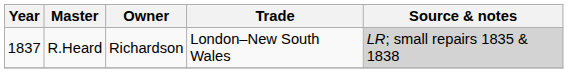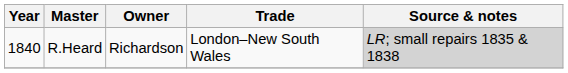R.Heard | Year: 1837 -> 1840
